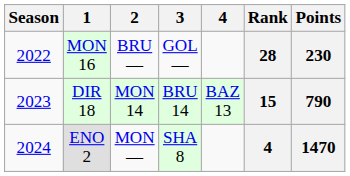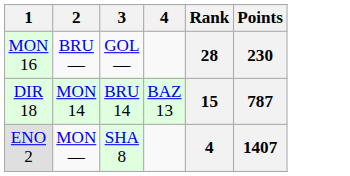- column: Season | 2022 | 2023 | 2024
DIR 18 | Points: 790 -> 787
ENO 2 | Points: 1470 -> 1407
